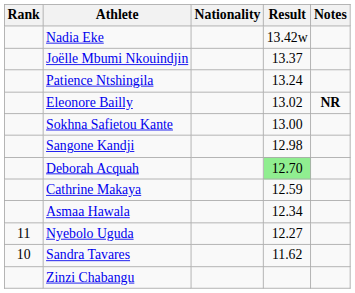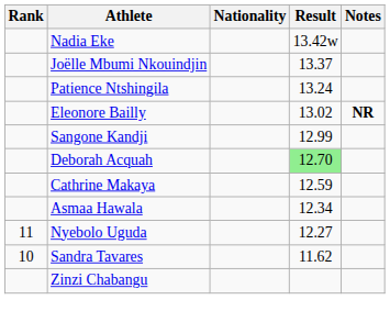- row: Sokhna Safietou Kante | 13.00
Sangone Kandji | Result: 12.98 -> 12.99
